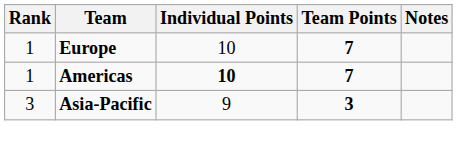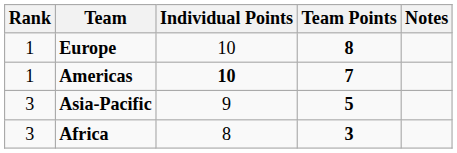Europe | Team Points: 7 -> 8
Asia-Pacific | Team Points: 3 -> 5
+ row: 3 | Africa | 8 | 3
